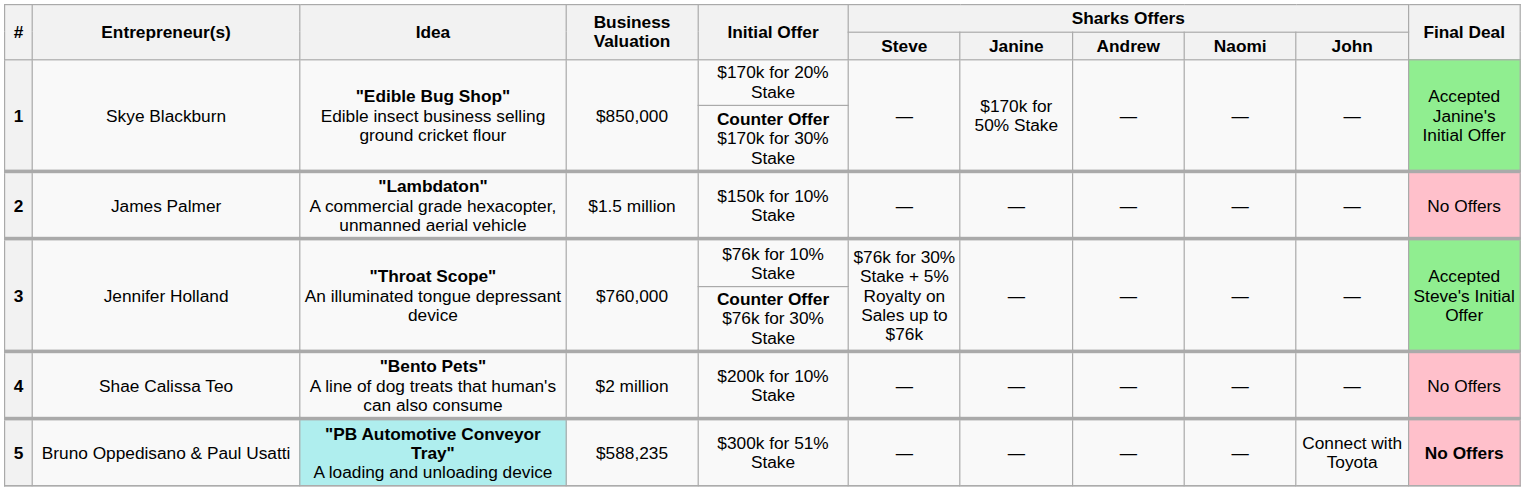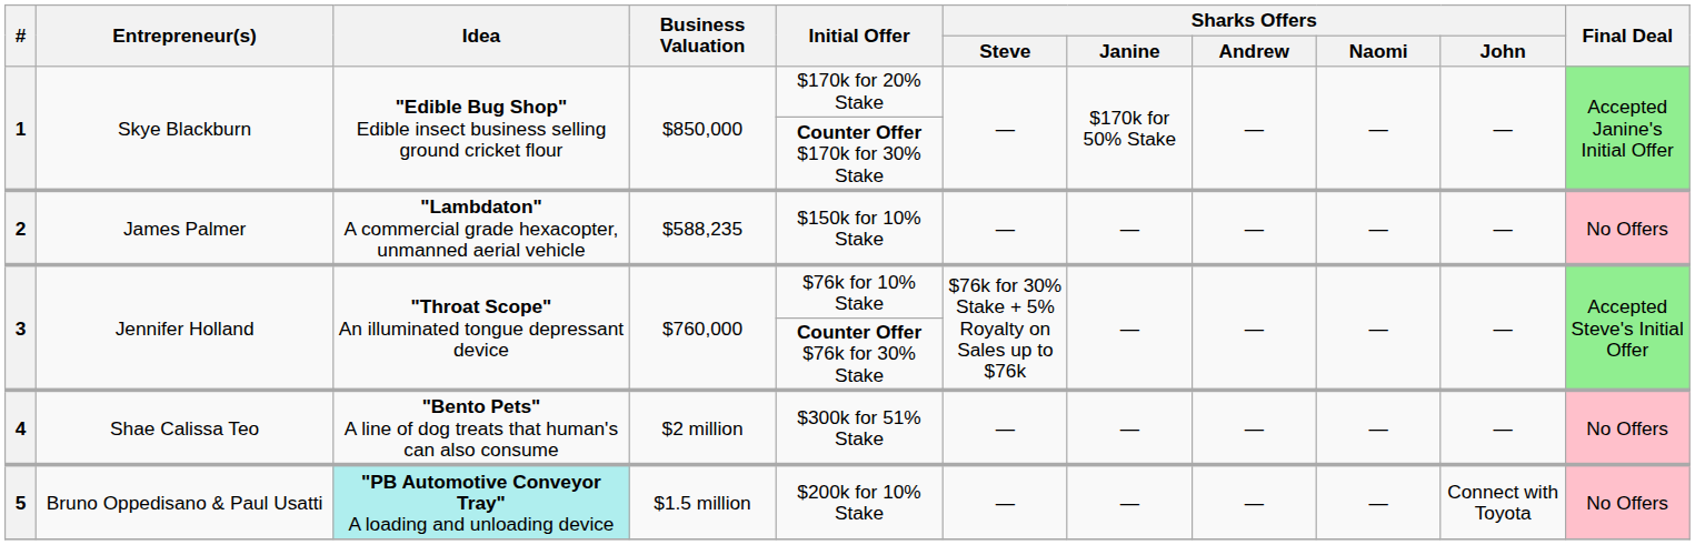2 | Business Valuation: $1.5 million -> $588,235
4 | Initial Offer: $200k for 10% Stake -> $300k for 51% Stake
5 | Business Valuation: $588,235 -> $1.5 million
5 | Initial Offer: $300k for 51% Stake -> $200k for 10% Stake
5 | Final Deal: bold -> normal
